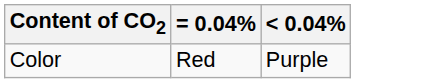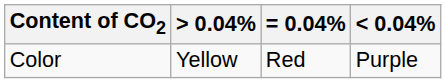+ column: > 0.04% | Yellow
